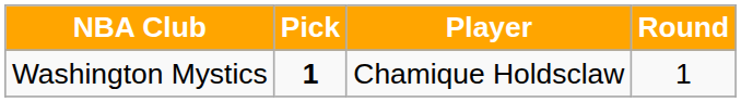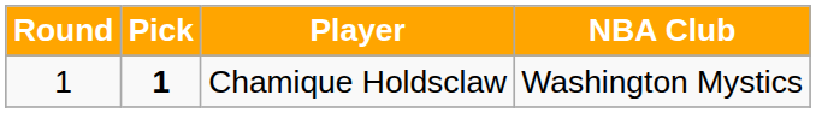columns swapped: Round <-> NBA Club
